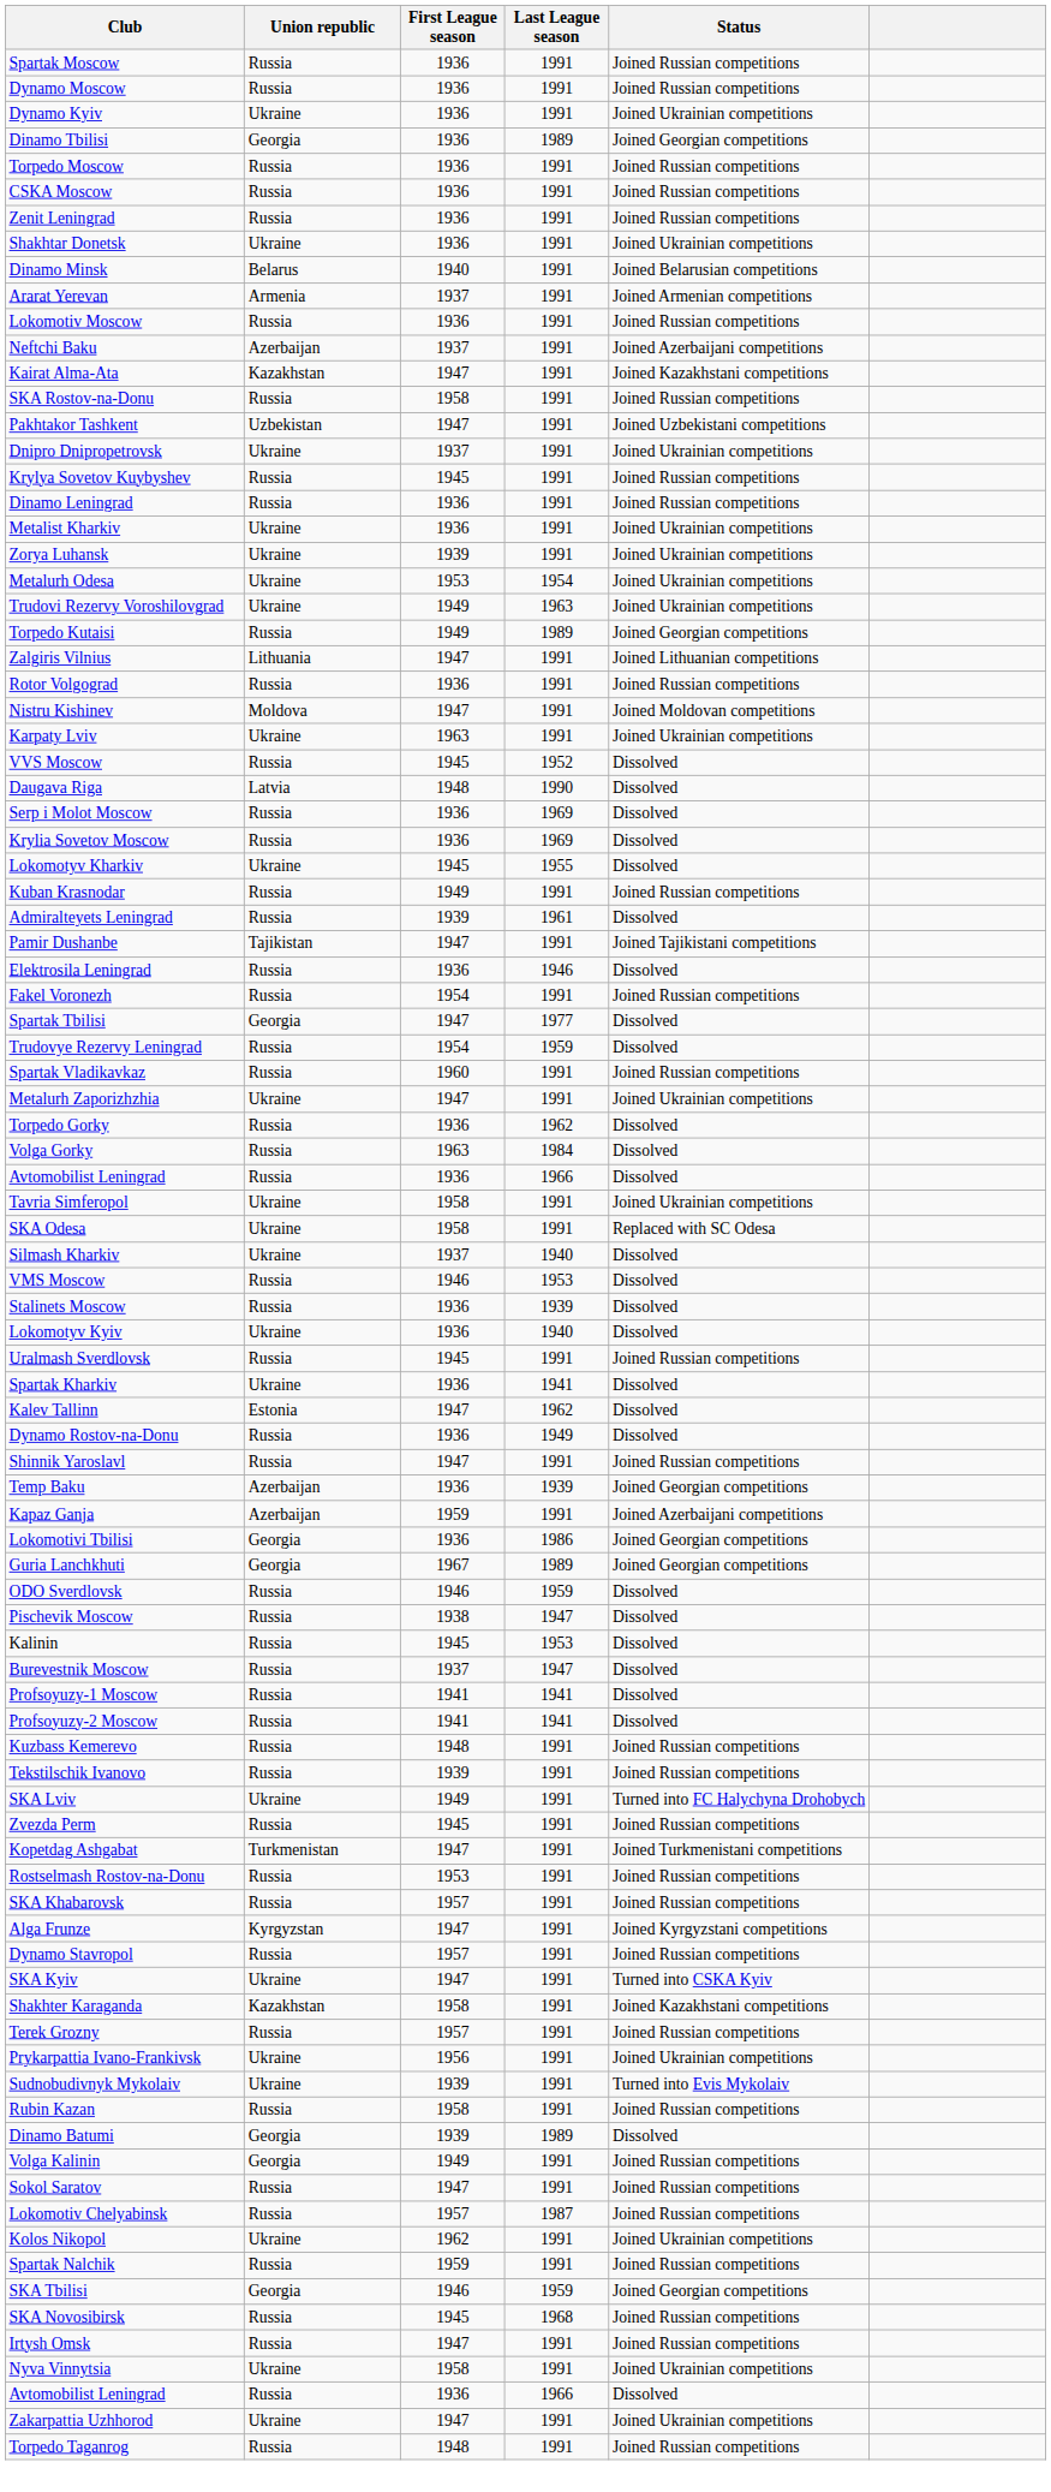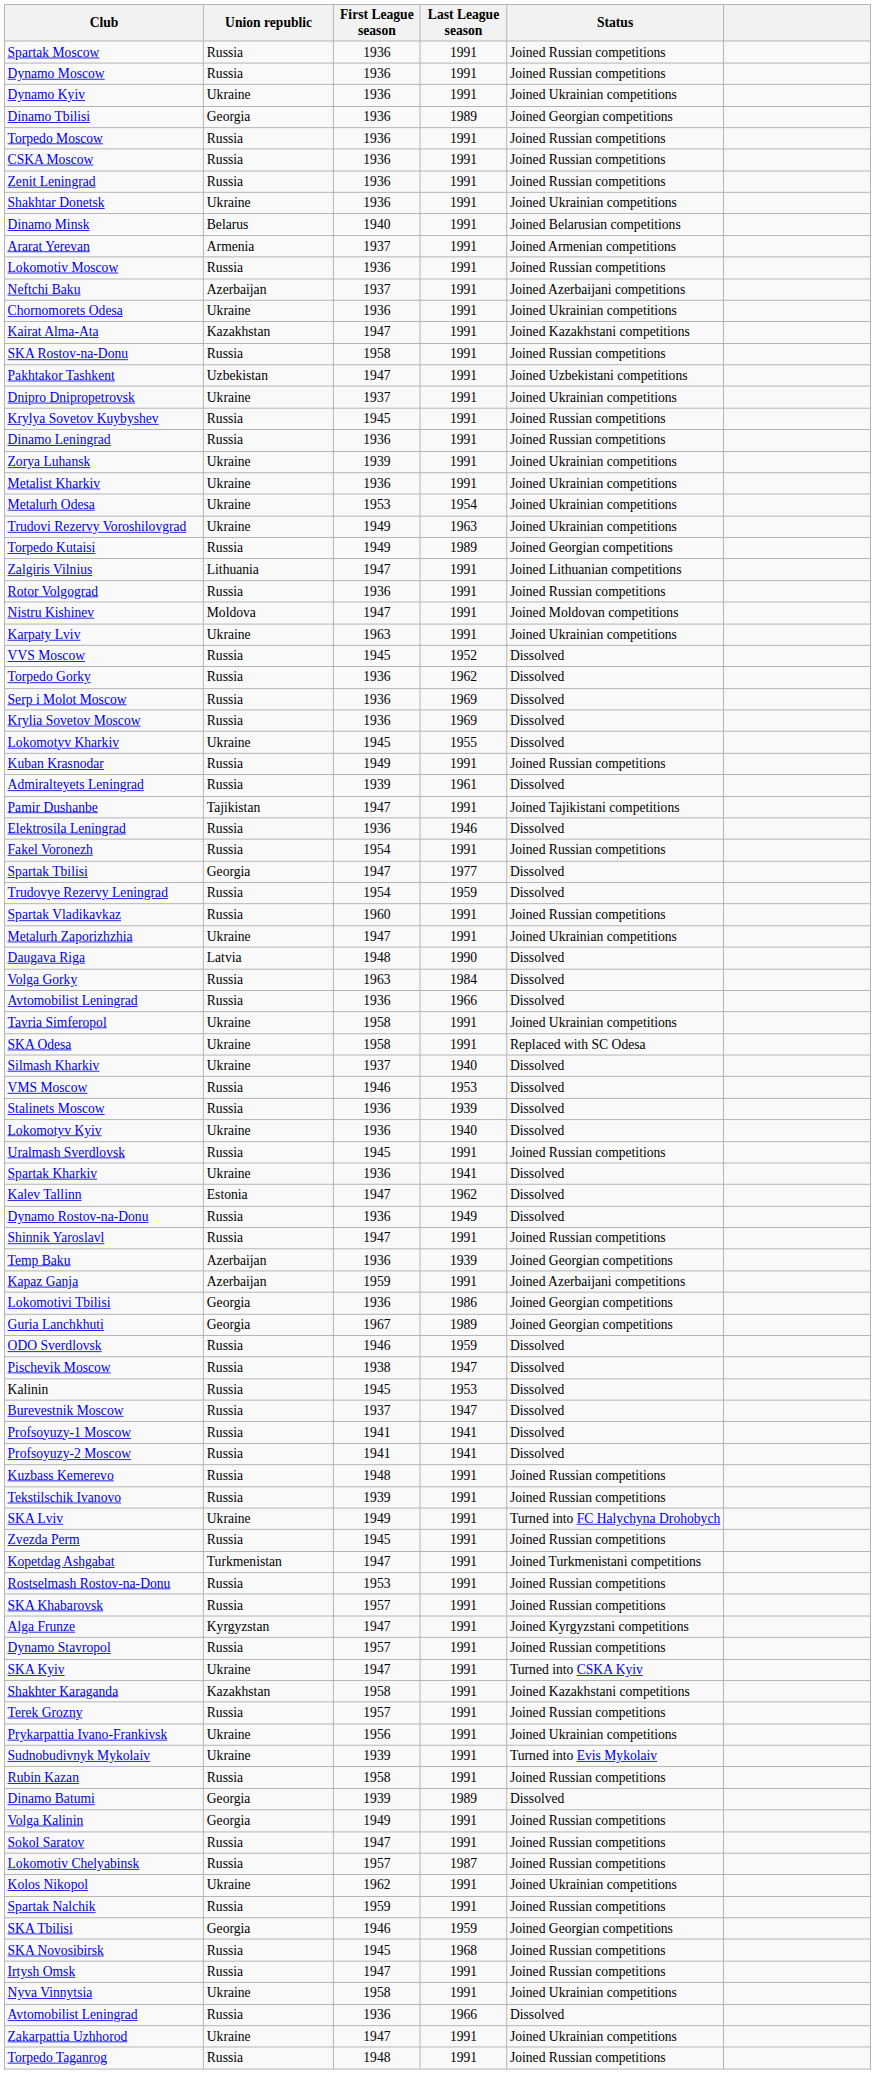+ row: Chornomorets Odesa | Ukraine | 1936 | 1991 | Joined Ukrainian competitions
rows swapped: Metalist Kharkiv <-> Zorya Luhansk
rows swapped: Daugava Riga <-> Torpedo Gorky
